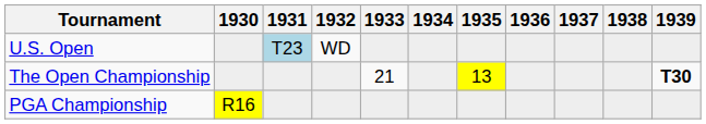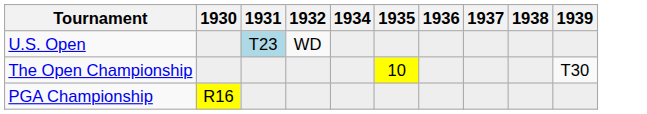- column: 1933 | 21
The Open Championship | 1935: 13 -> 10
The Open Championship | 1939: bold -> normal
